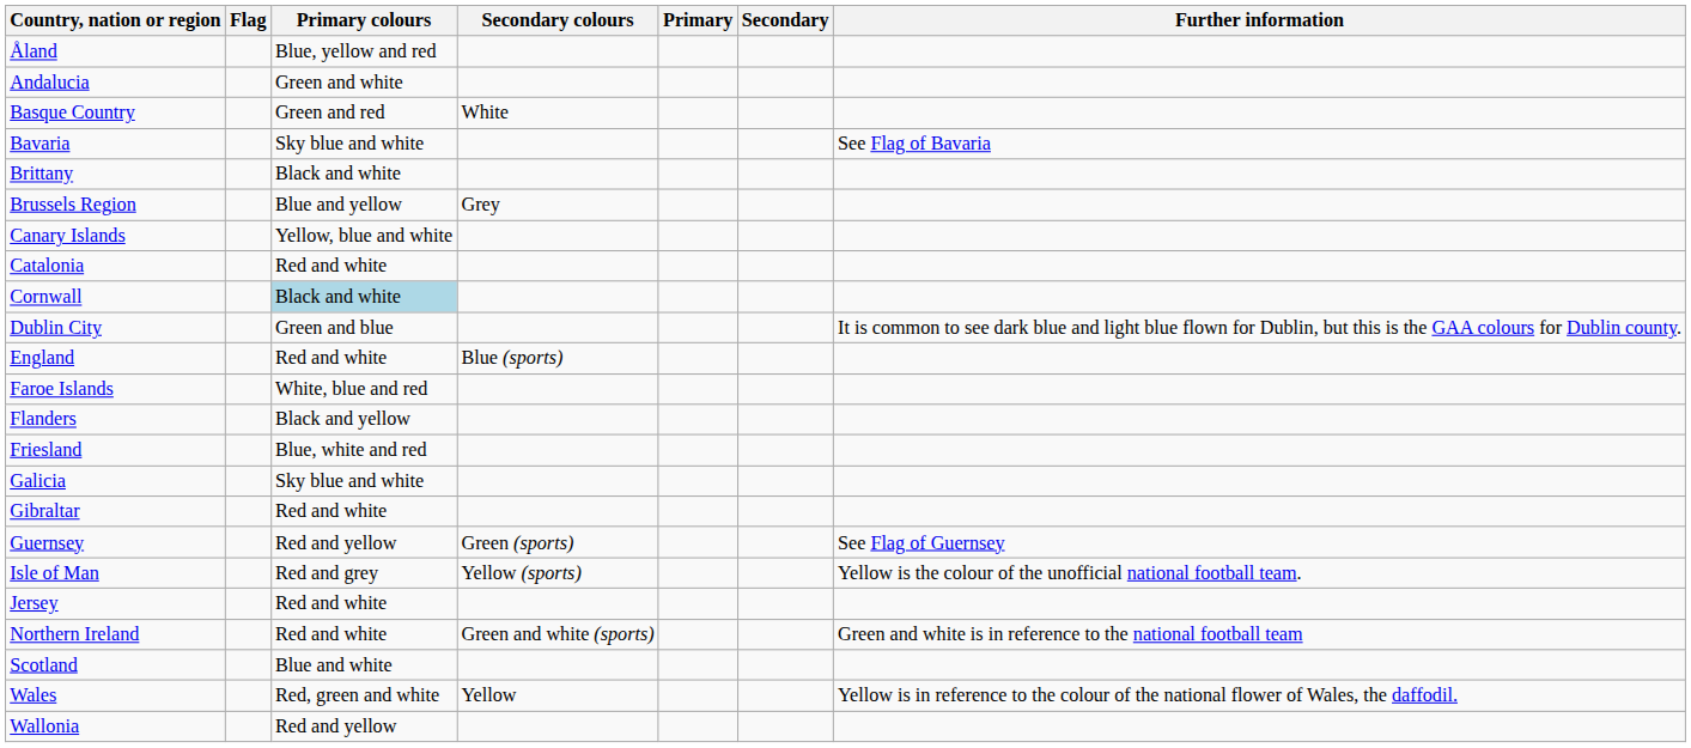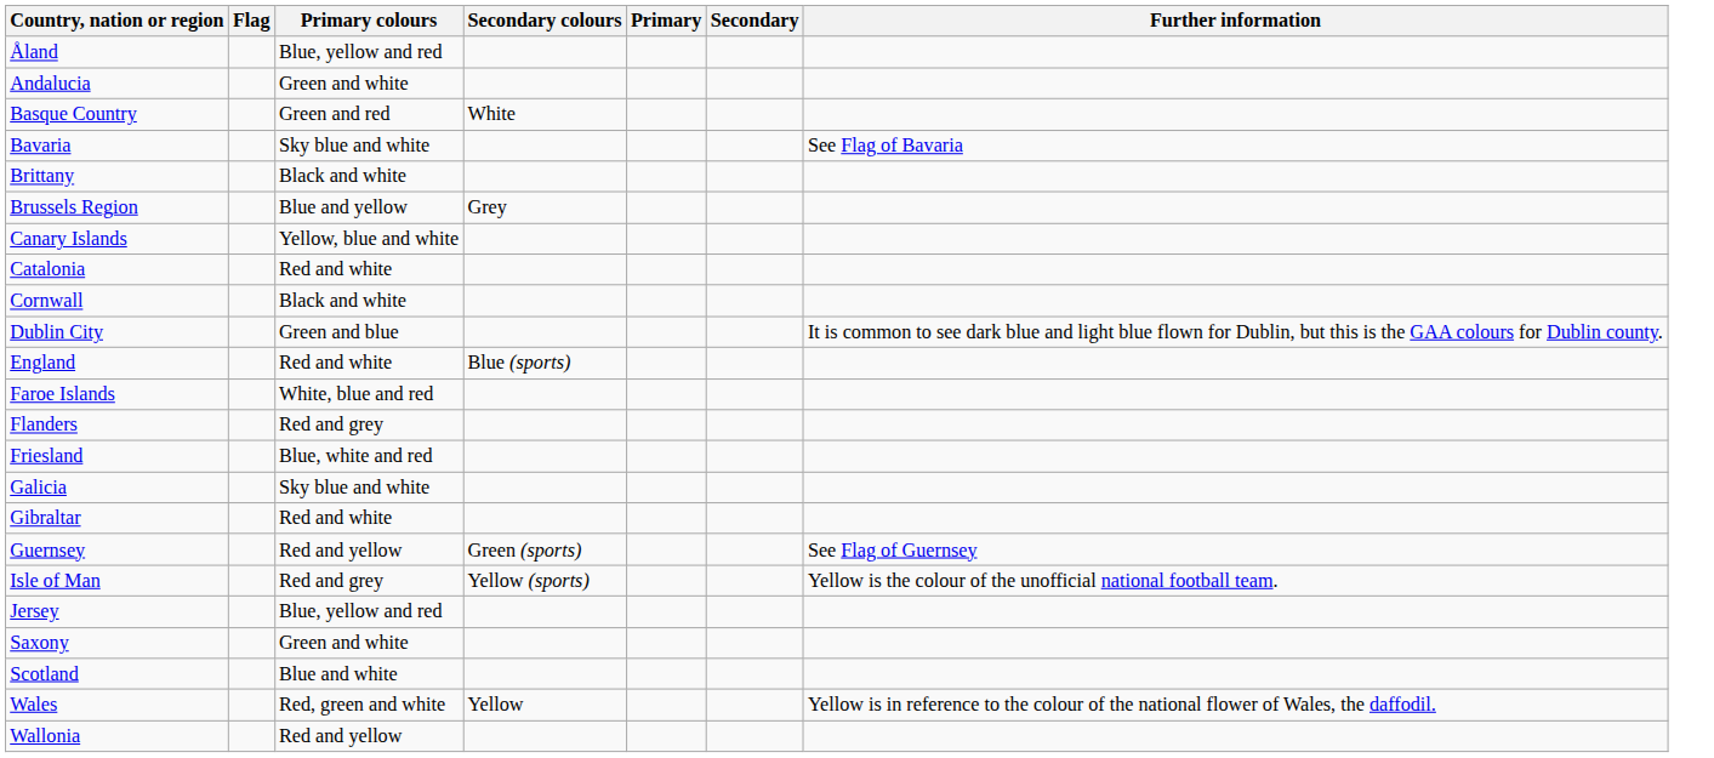Cornwall | Primary colours: lightblue background -> no background
Flanders | Primary colours: Black and yellow -> Red and grey
Jersey | Primary colours: Red and white -> Blue, yellow and red
- row: Northern Ireland | Red and white | Green and white (sports) | Green and white is in reference to the national football team
+ row: Saxony | Green and white
